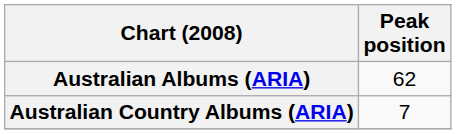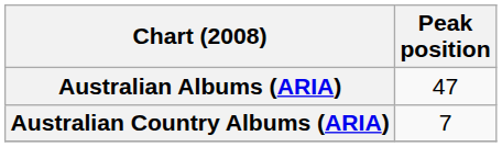Australian Albums (ARIA) | Peak position: 62 -> 47
